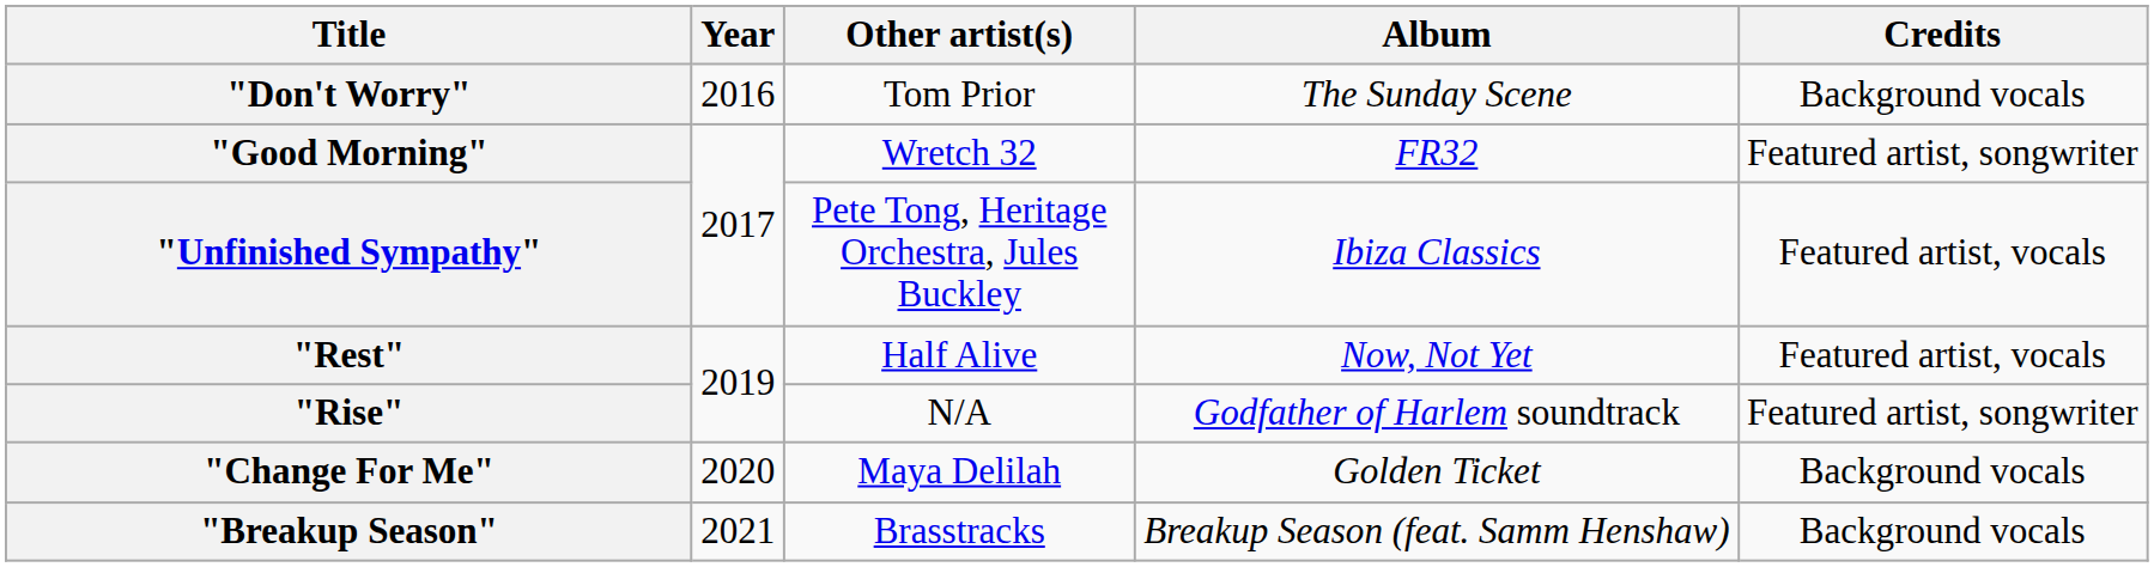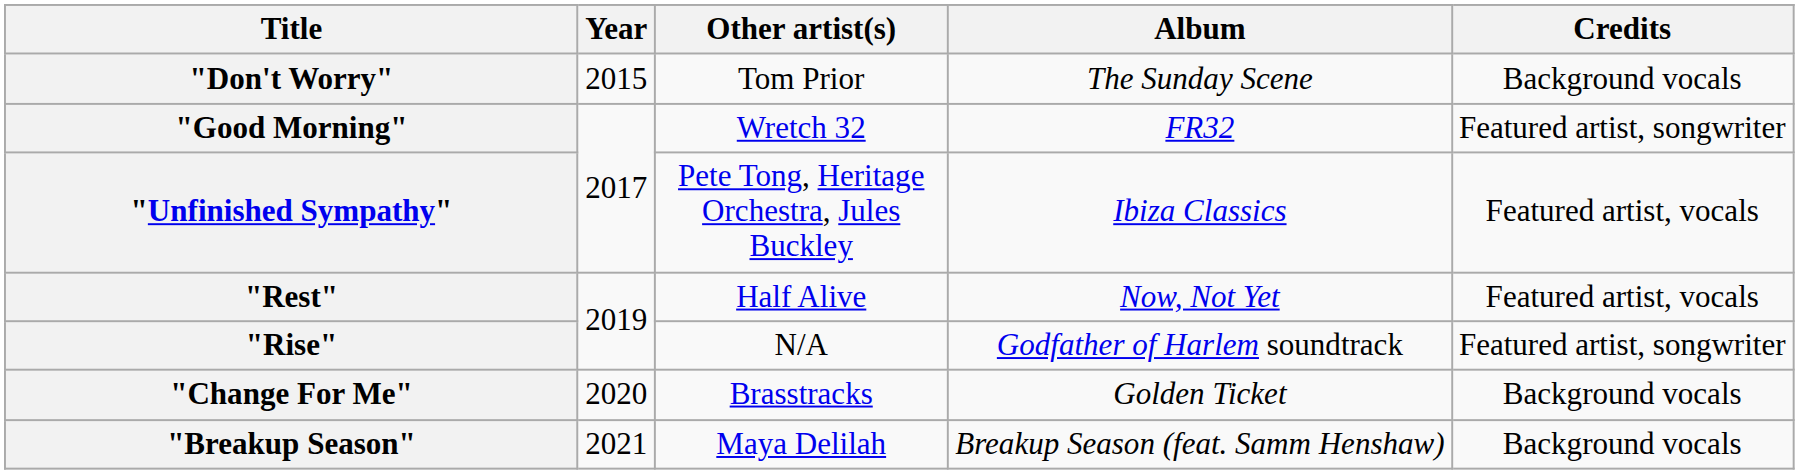"Don't Worry" | Year: 2016 -> 2015
"Change For Me" | Other artist(s): Maya Delilah -> Brasstracks
"Breakup Season" | Other artist(s): Brasstracks -> Maya Delilah
